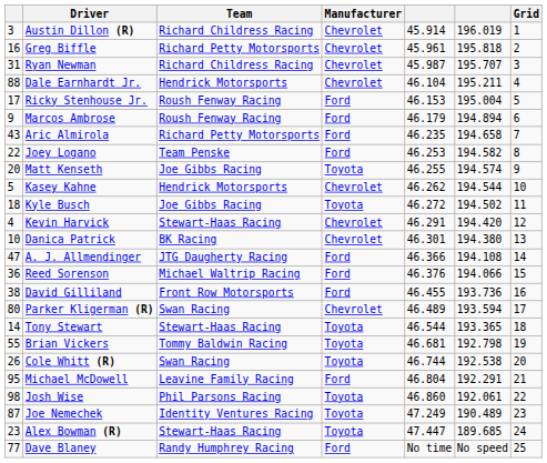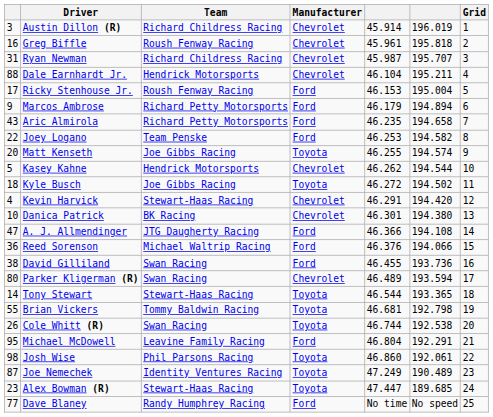Greg Biffle | Team: Richard Petty Motorsports -> Roush Fenway Racing
Marcos Ambrose | Team: Roush Fenway Racing -> Richard Petty Motorsports
David Gilliland | Team: Front Row Motorsports -> Swan Racing
